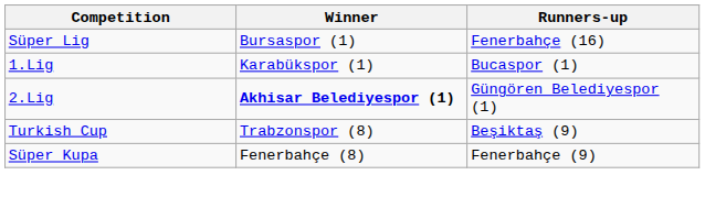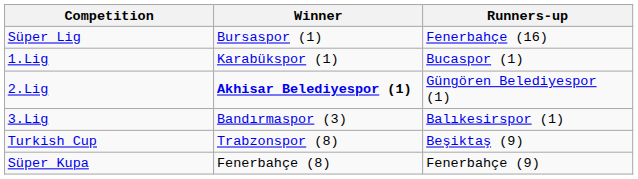+ row: 3.Lig | Bandırmaspor (3) | Balıkesirspor (1)
